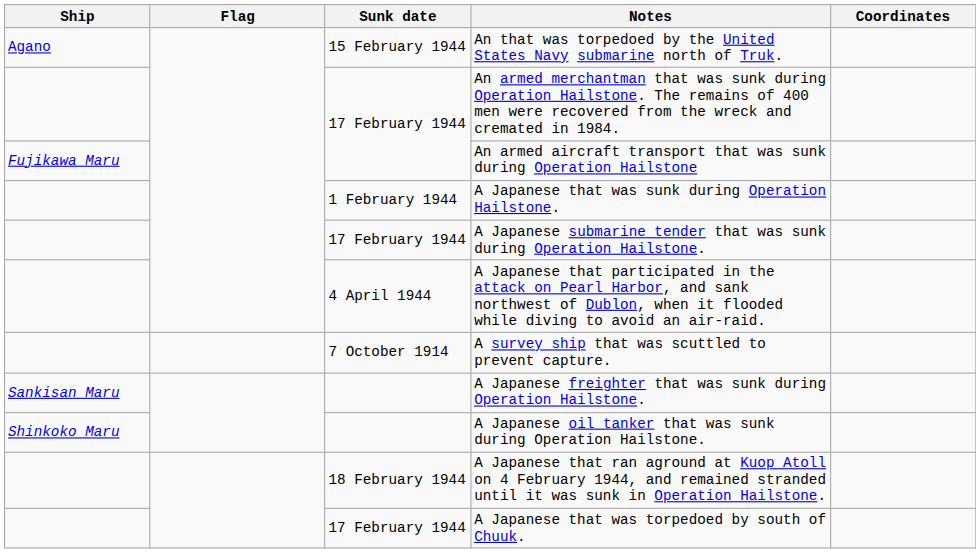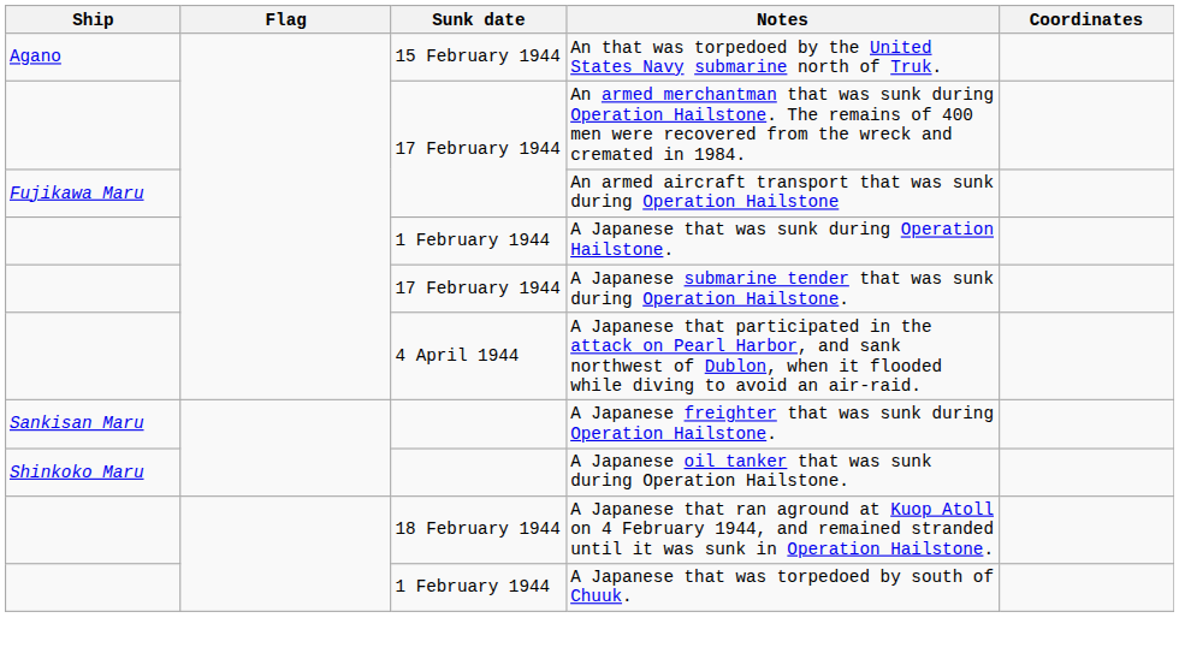- row: 7 October 1914 | A survey ship that was scuttled to prevent capture.
A Japanese that was torpedoed by south of Chuuk. | Sunk date: 17 February 1944 -> 1 February 1944
